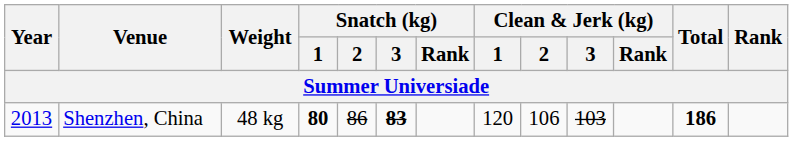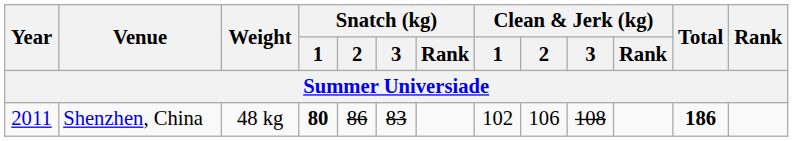Shenzhen, China | Year: 2013 -> 2011
Shenzhen, China | Snatch (kg) / 3: bold -> normal
Shenzhen, China | Clean & Jerk (kg) / 1: 120 -> 102
Shenzhen, China | Clean & Jerk (kg) / 3: 103 -> 108
